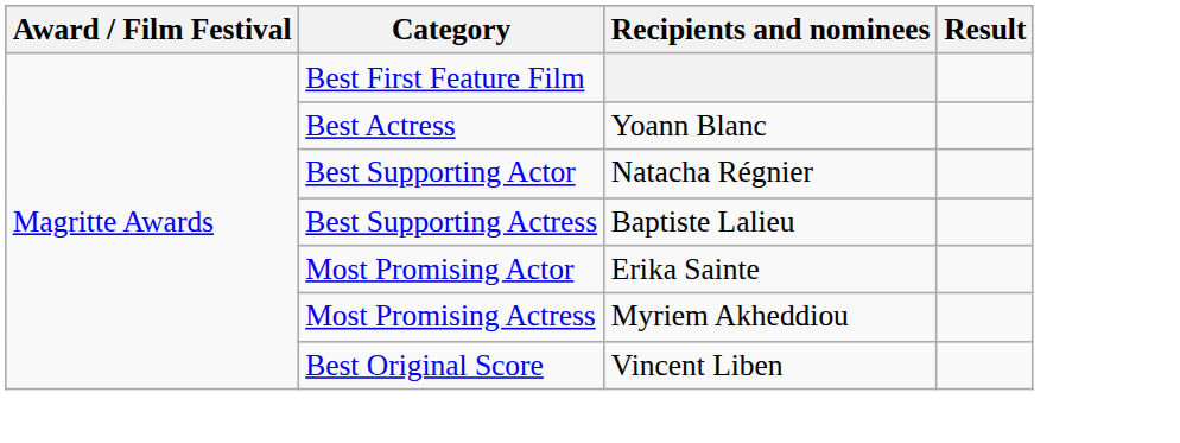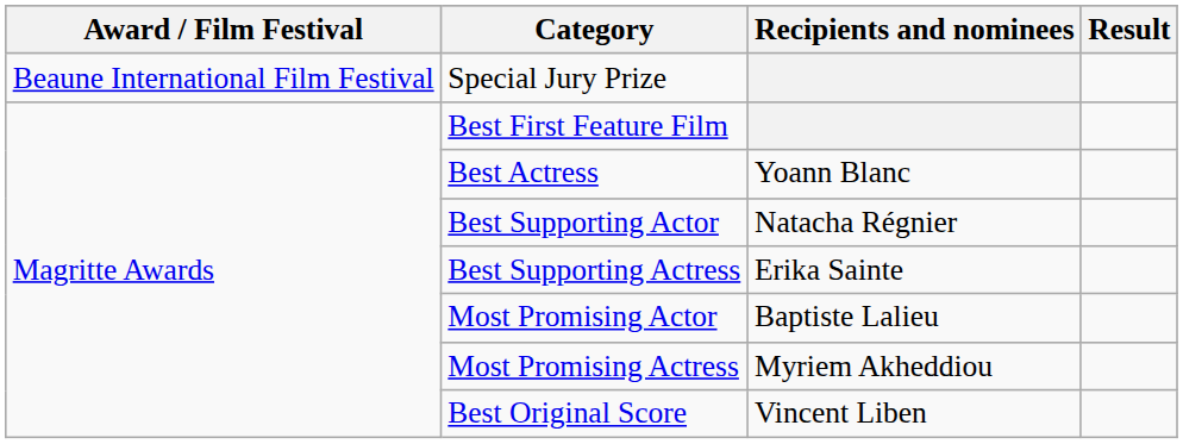+ row: Beaune International Film Festival | Special Jury Prize
Best Supporting Actress | Recipients and nominees: Baptiste Lalieu -> Erika Sainte
Most Promising Actor | Recipients and nominees: Erika Sainte -> Baptiste Lalieu
